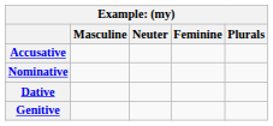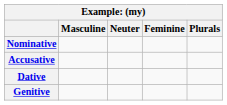rows swapped: Nominative <-> Accusative
